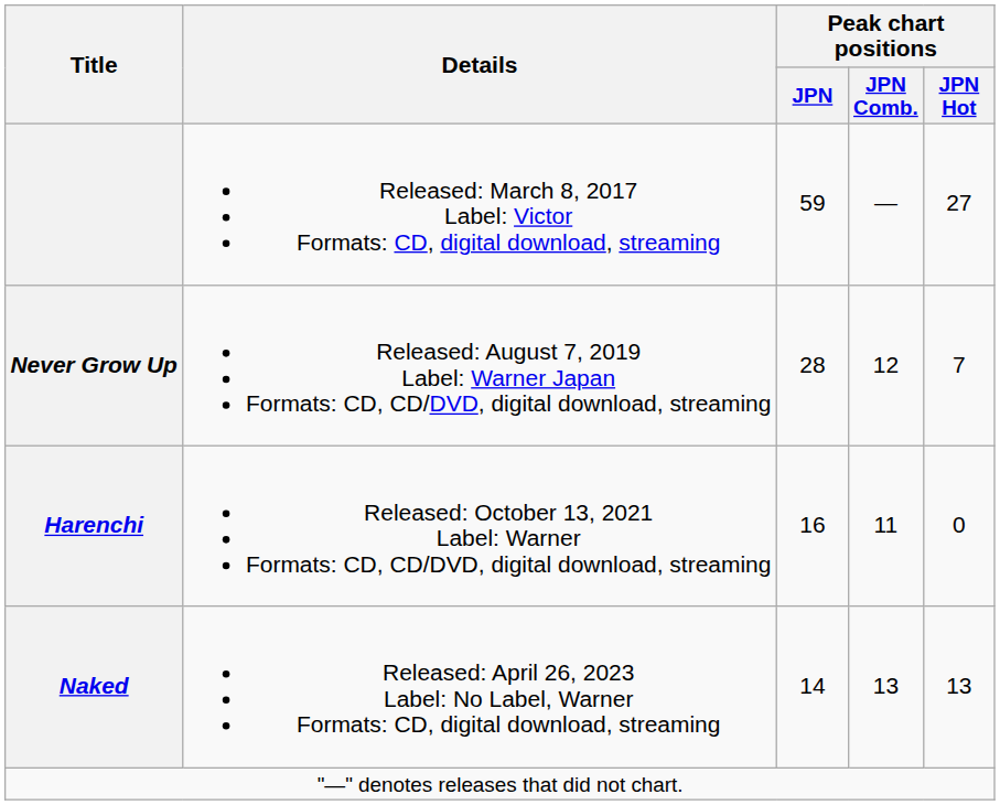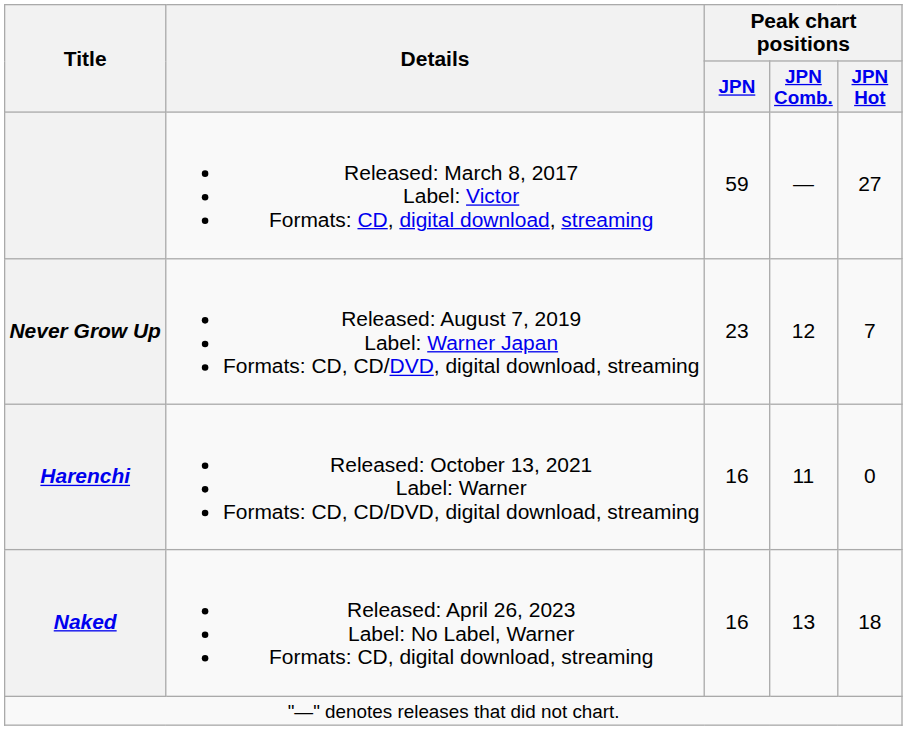Never Grow Up | Peak chart positions / JPN: 28 -> 23
Naked | Peak chart positions / JPN: 14 -> 16
Naked | Peak chart positions / JPN Hot: 13 -> 18
